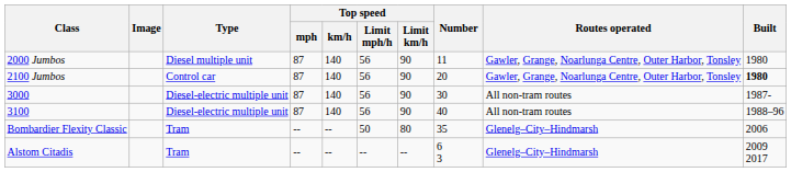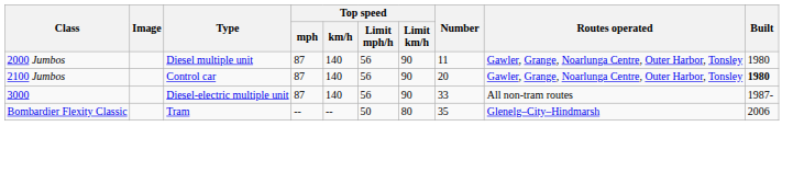3000 | Number: 30 -> 33
- row: 3100 | Diesel-electric multiple unit | 87 | 140 | 56 | 90 | 40 | All non-tram routes | 1988–96
- row: Alstom Citadis | Tram | -- | -- | -- | -- | 6 3 | Glenelg–City–Hindmarsh | 2009 2017
